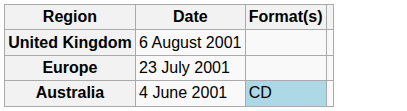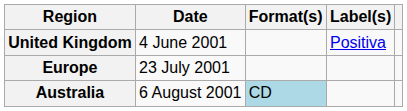+ column: Label(s) | Positiva
United Kingdom | Date: 6 August 2001 -> 4 June 2001
Australia | Date: 4 June 2001 -> 6 August 2001
